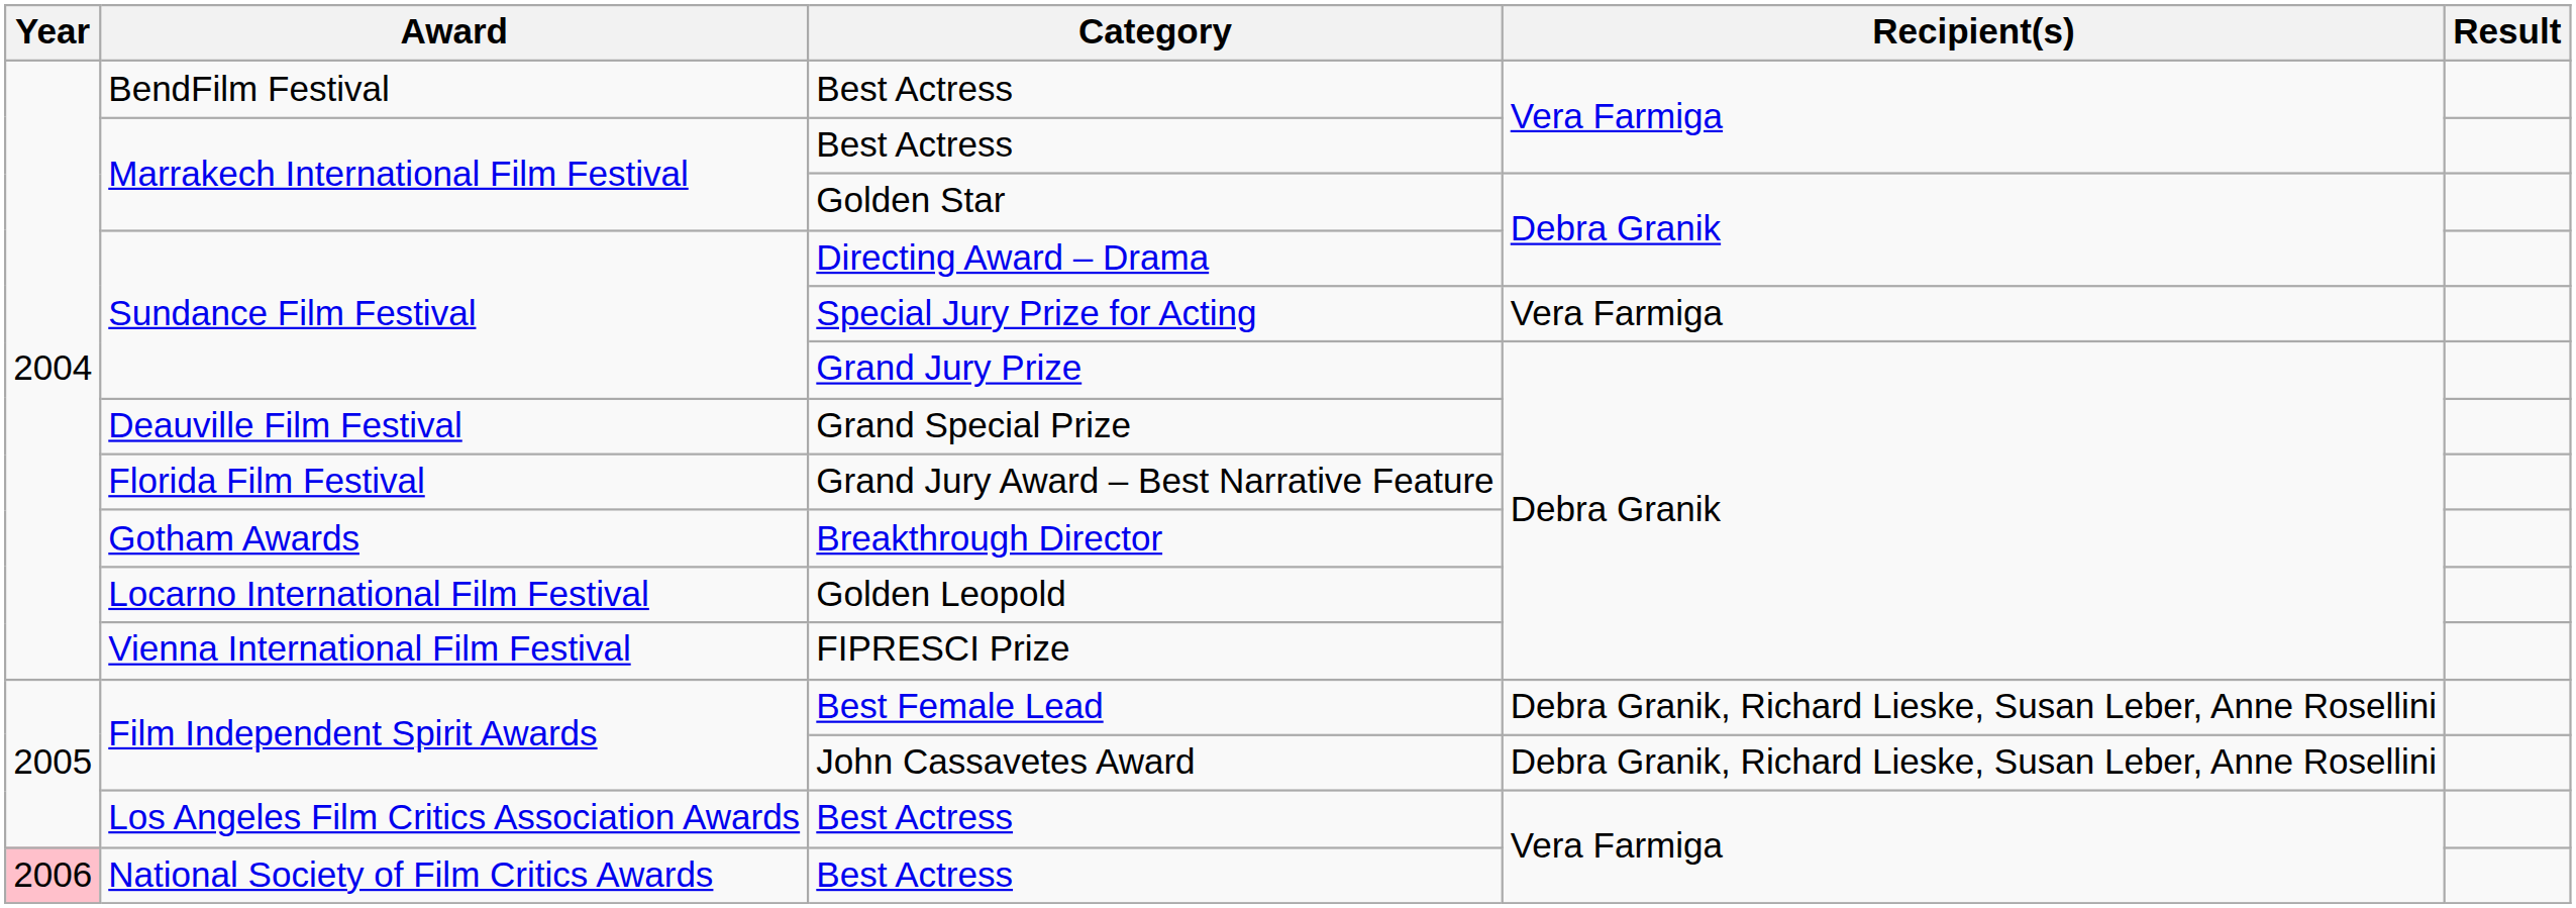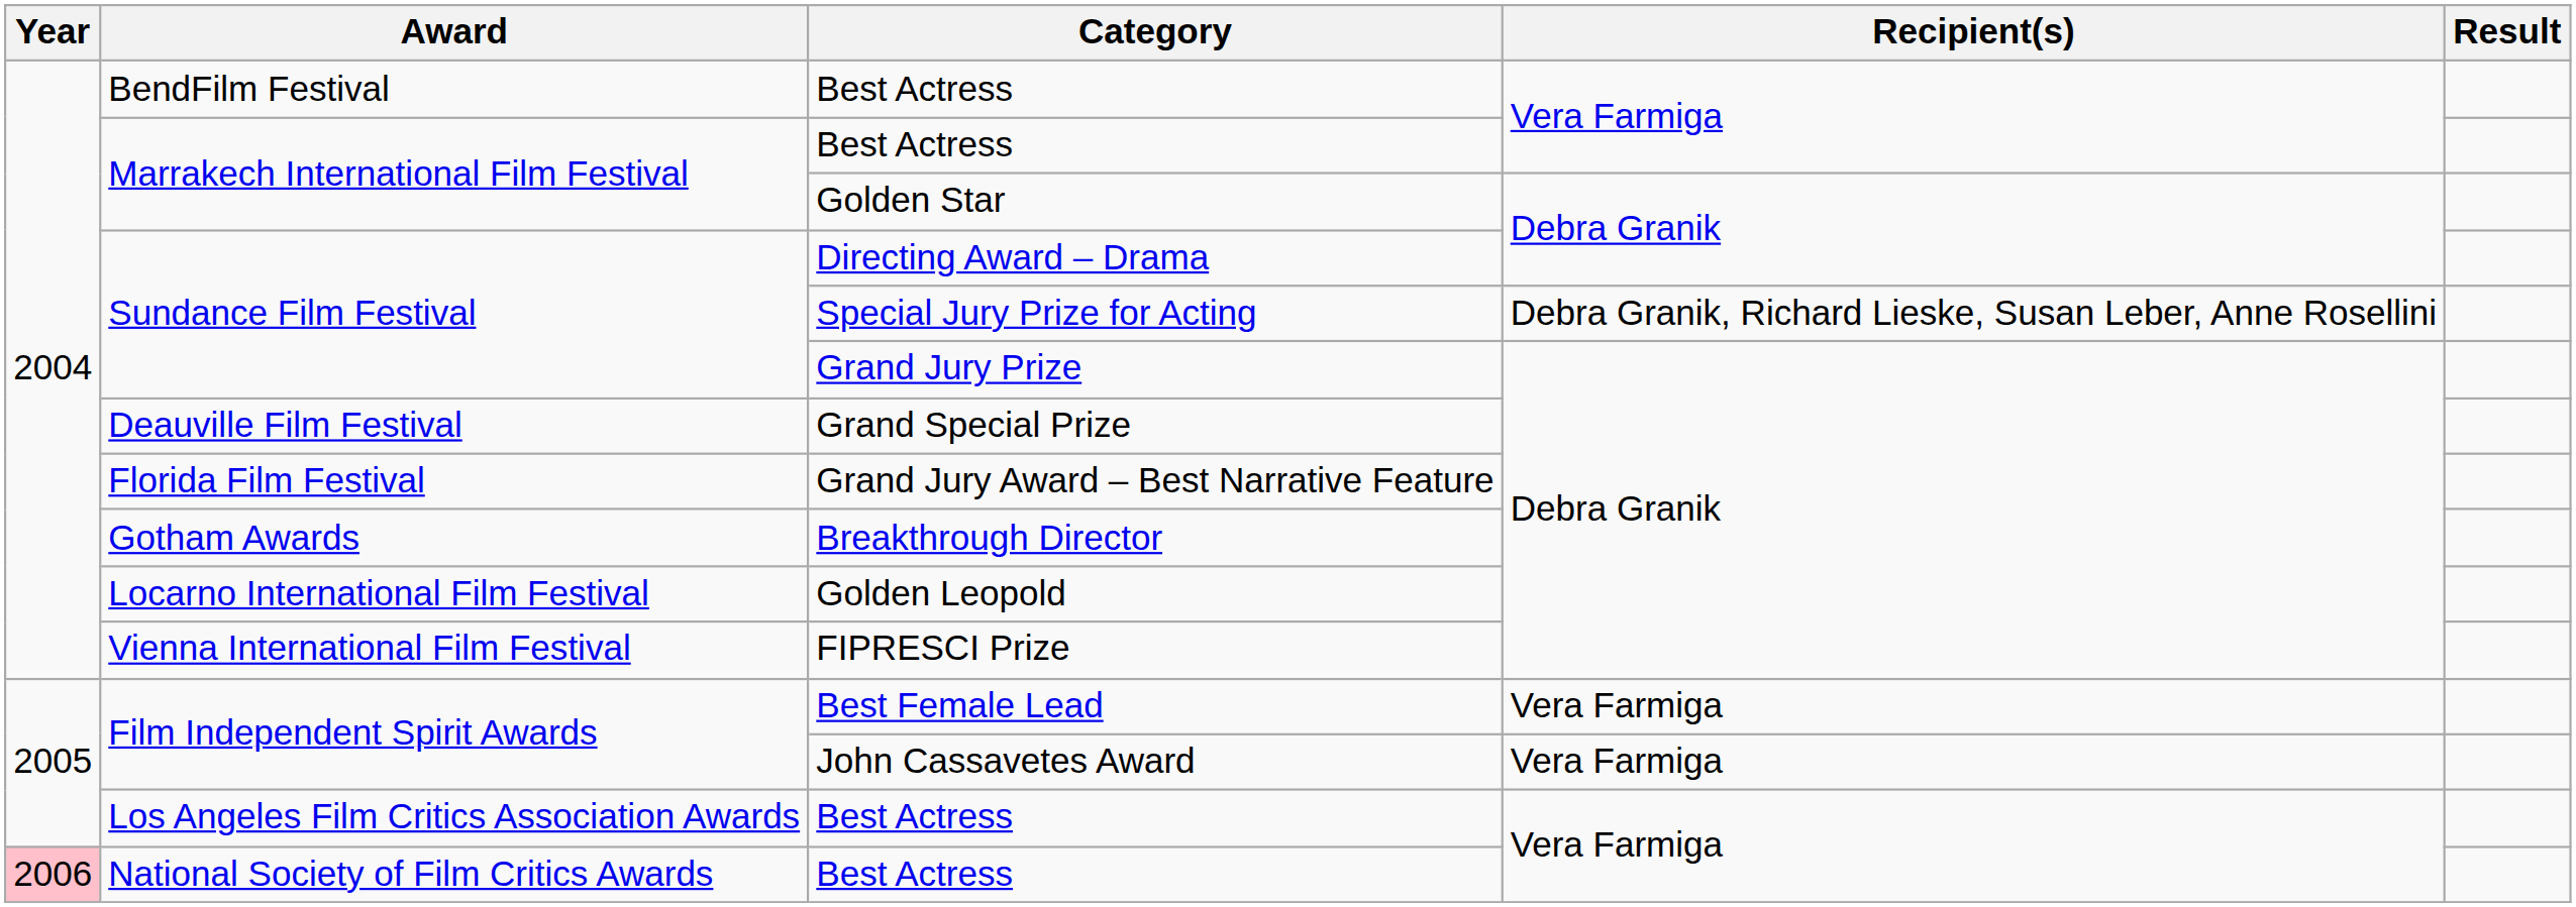Special Jury Prize for Acting | Recipient(s): Vera Farmiga -> Debra Granik, Richard Lieske, Susan Leber, Anne Rosellini
Best Female Lead | Recipient(s): Debra Granik, Richard Lieske, Susan Leber, Anne Rosellini -> Vera Farmiga
John Cassavetes Award | Recipient(s): Debra Granik, Richard Lieske, Susan Leber, Anne Rosellini -> Vera Farmiga
